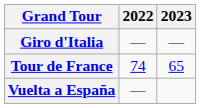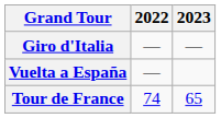rows swapped: Tour de France <-> Vuelta a España
